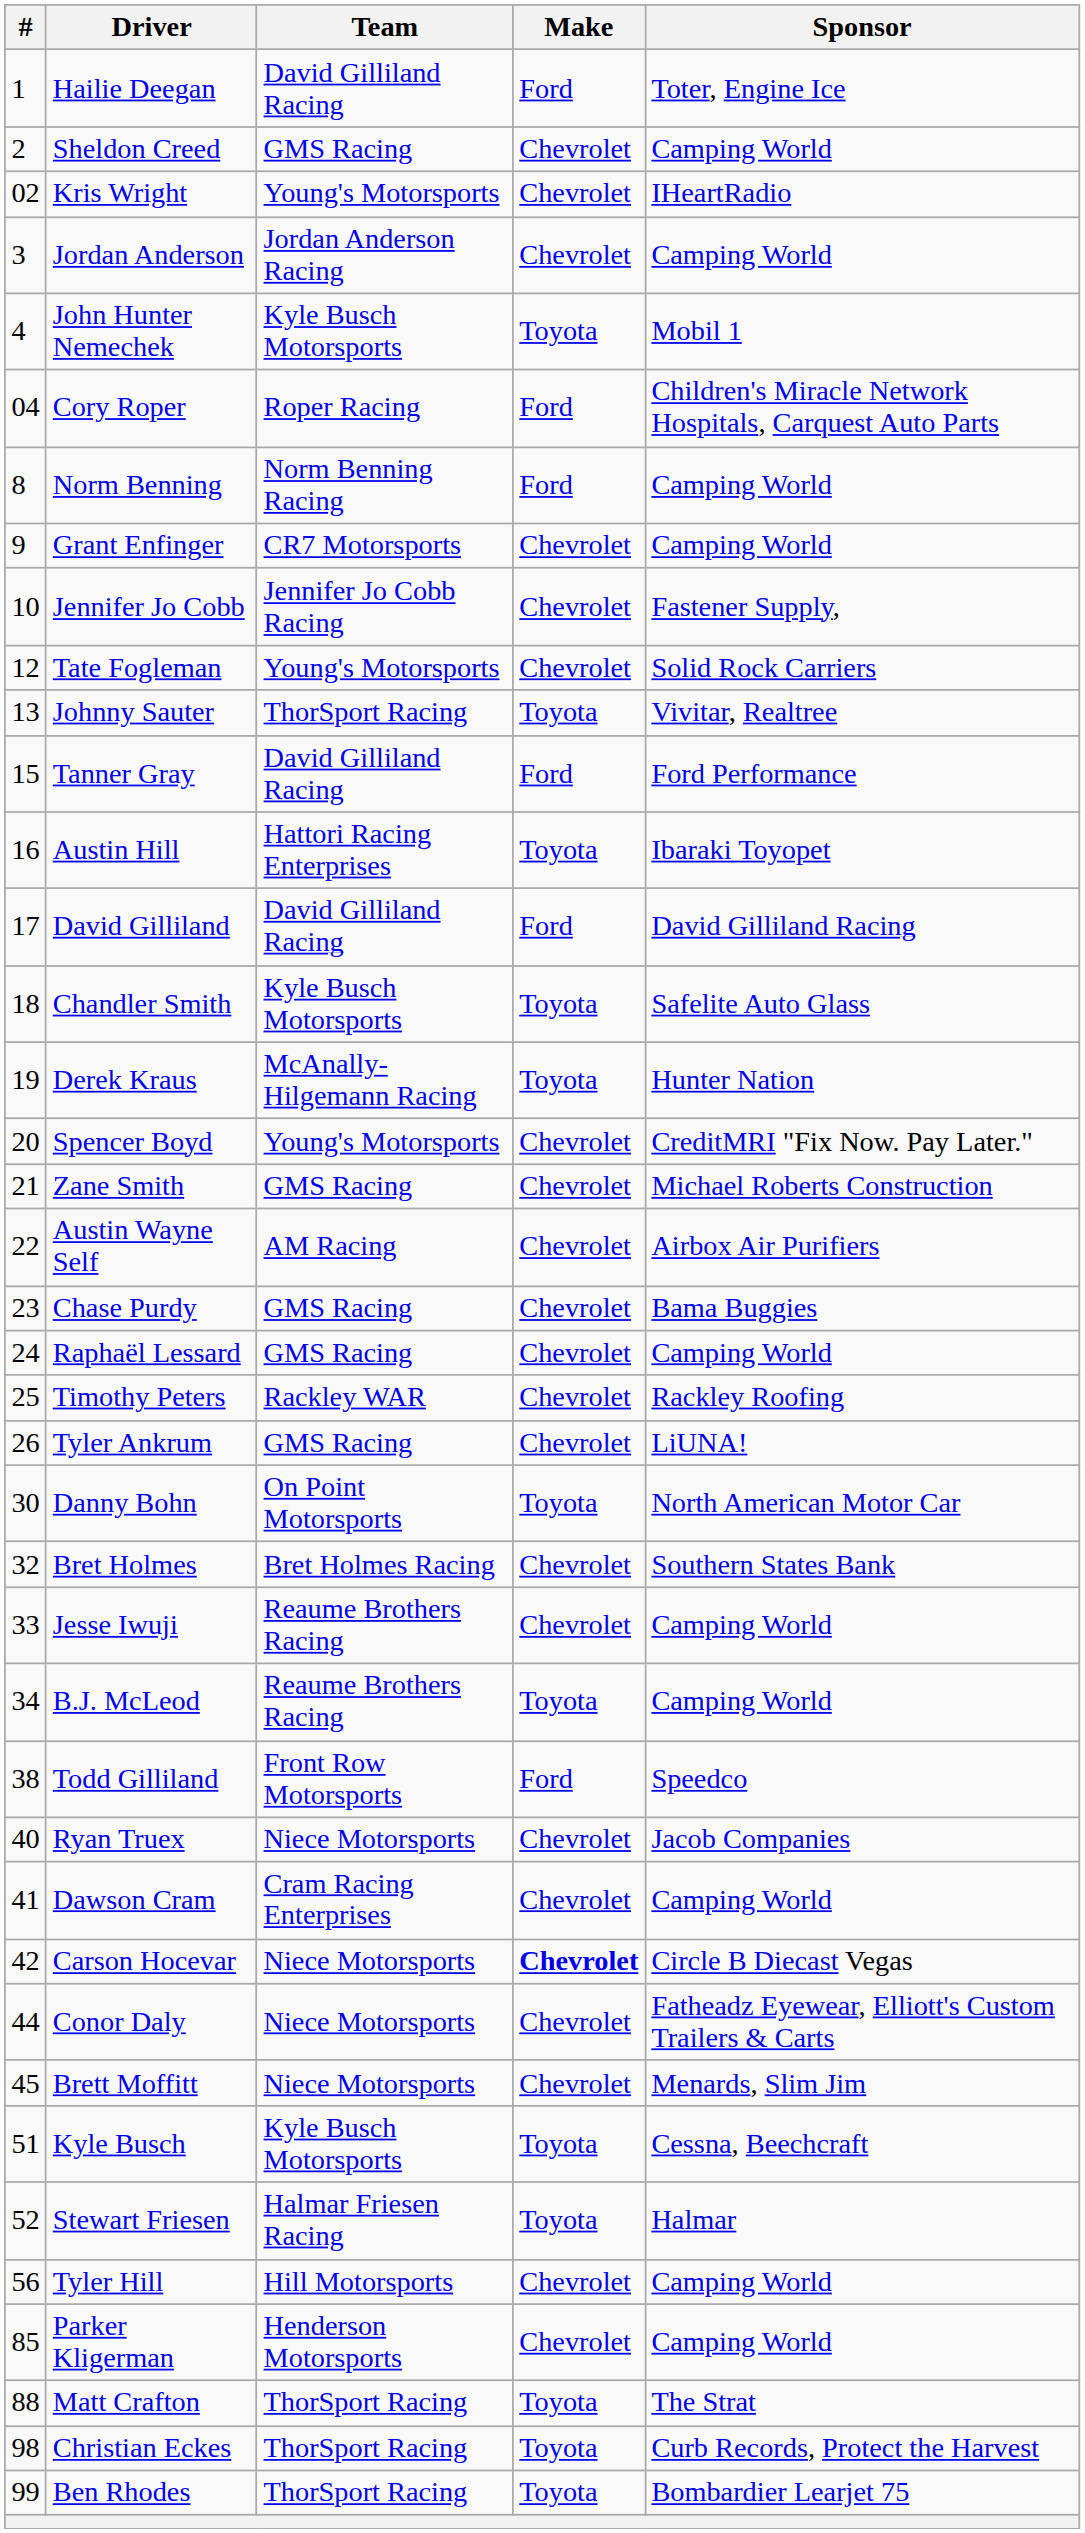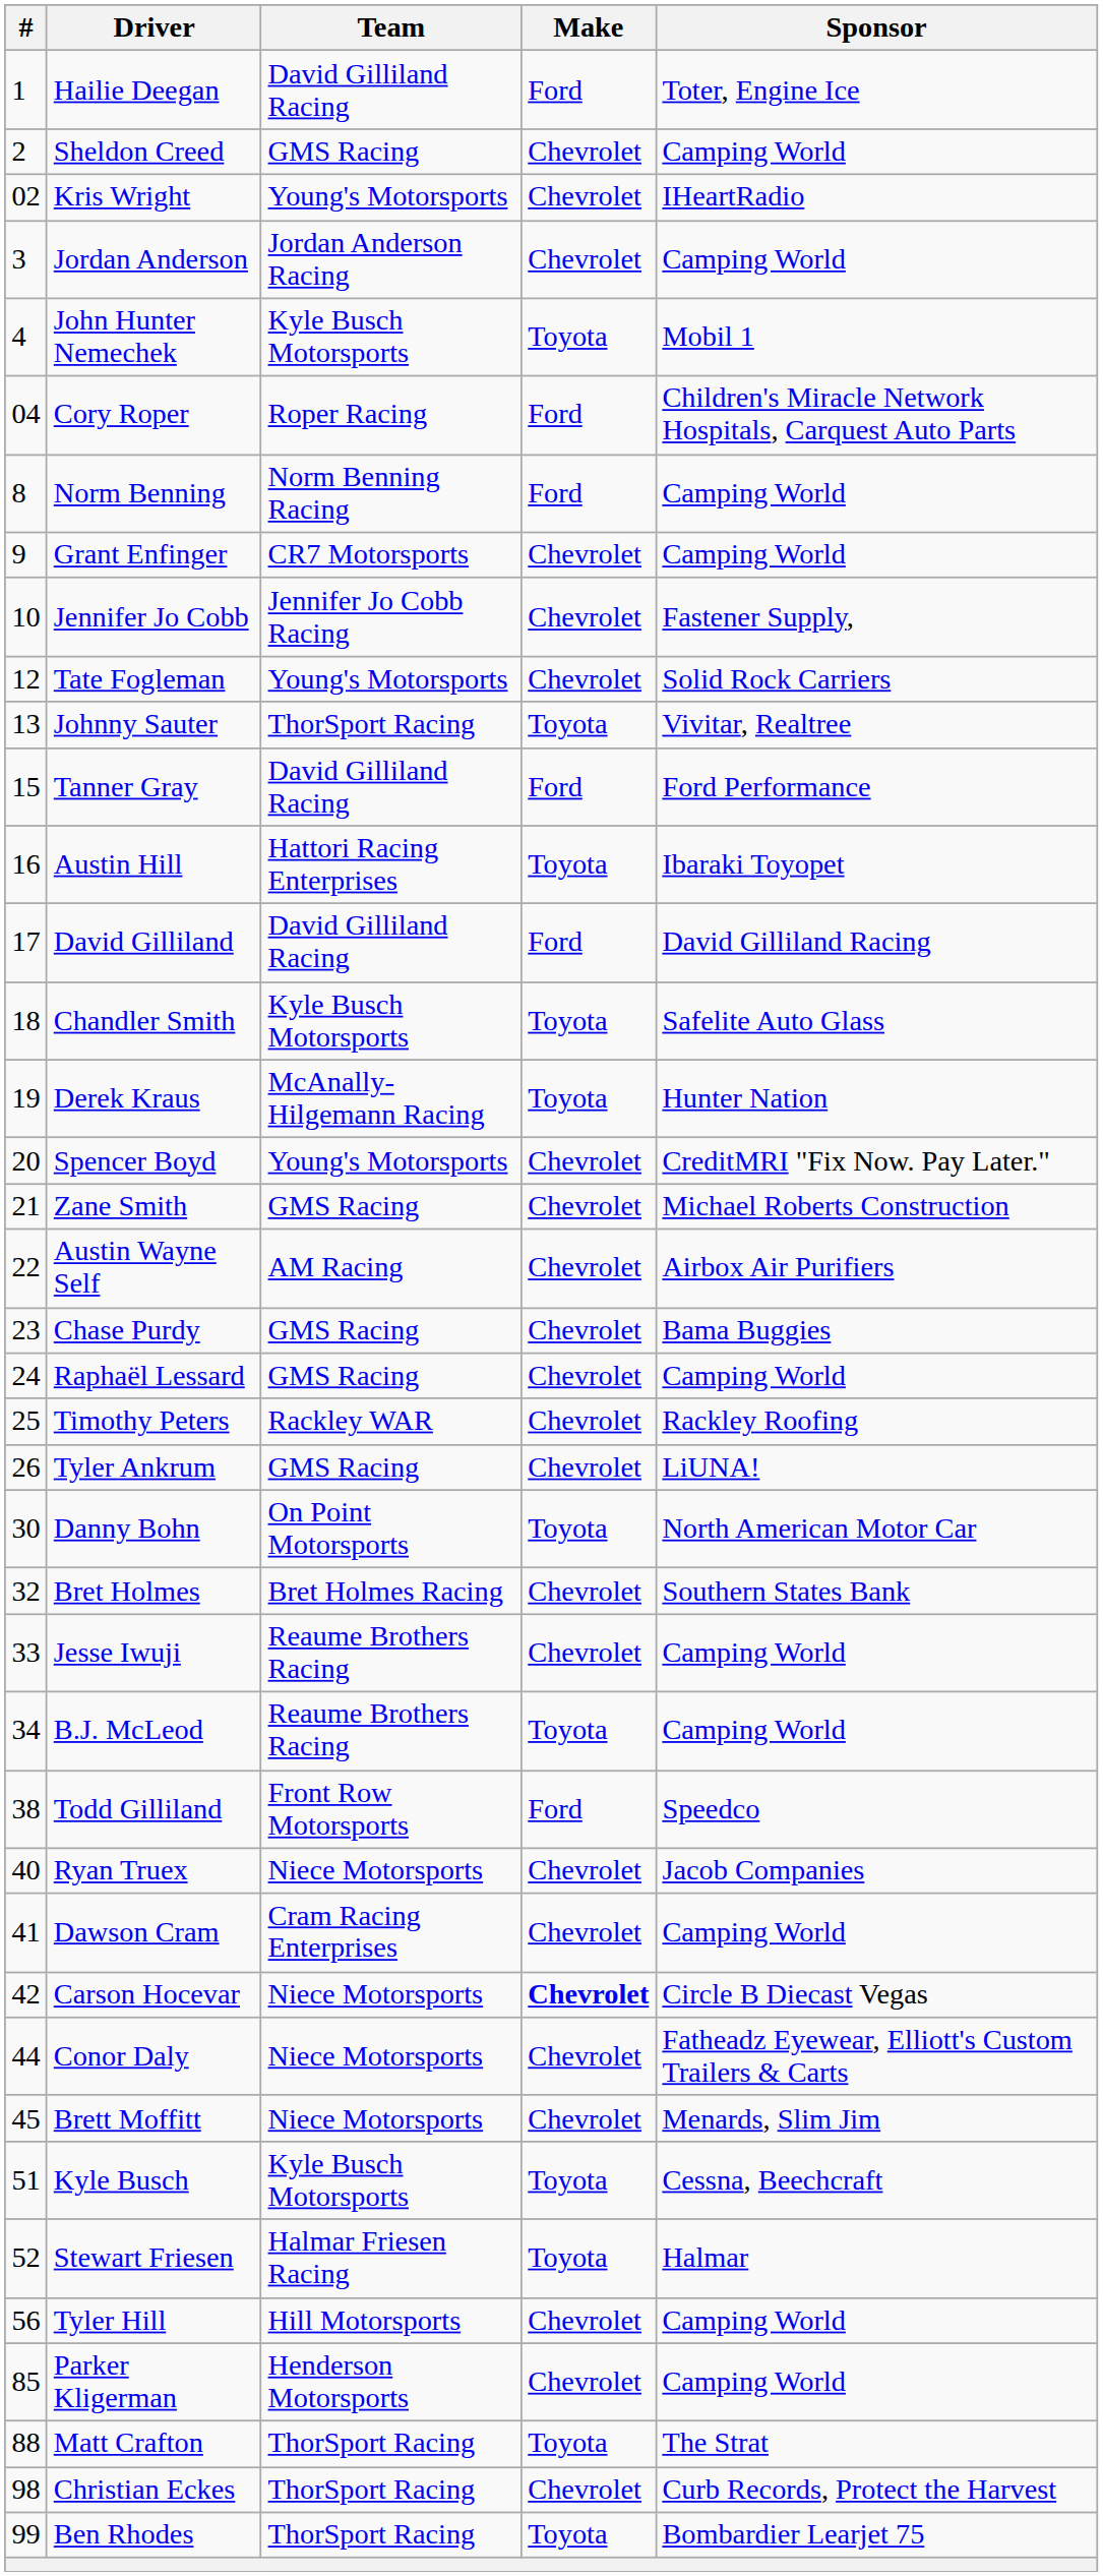Christian Eckes | Make: Toyota -> Chevrolet
